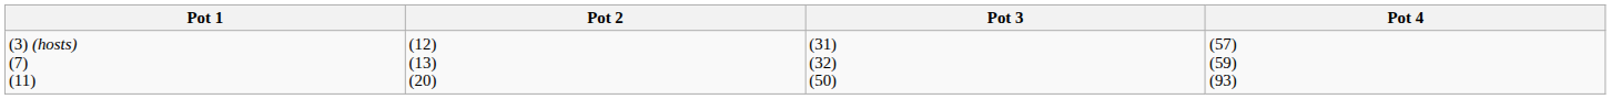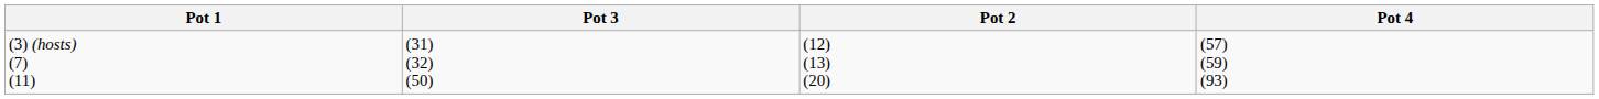columns swapped: Pot 2 <-> Pot 3
